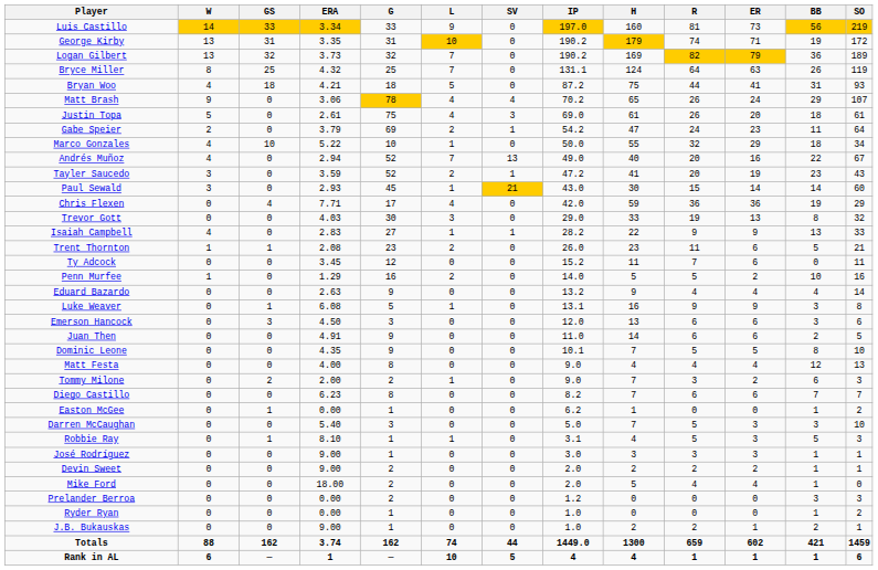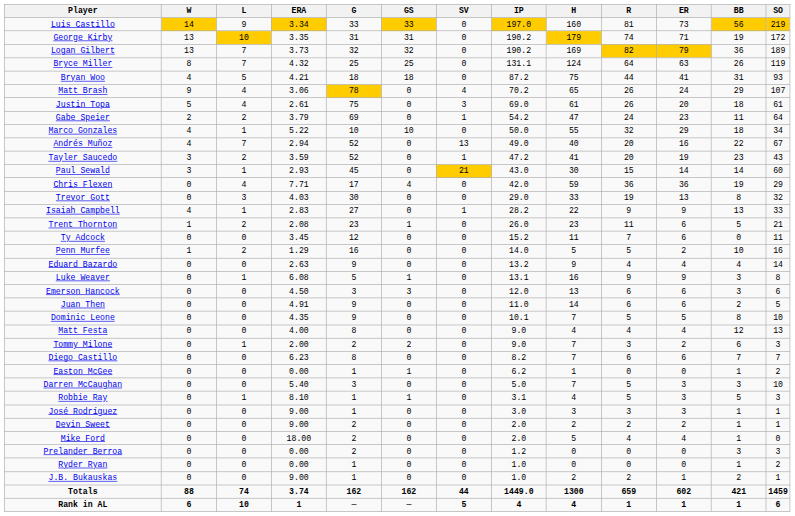columns swapped: L <-> GS
